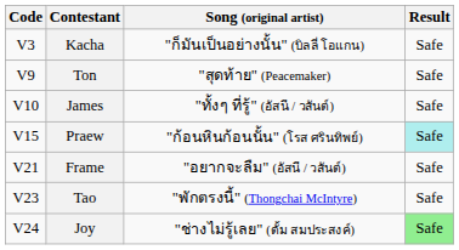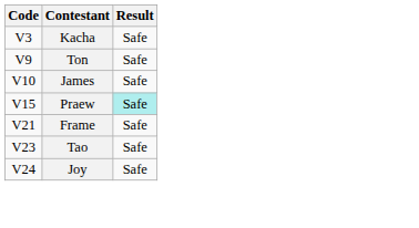- column: Song (original artist) | "ก็มันเป็นอย่างนั้น" (บิลลี่ โอแกน) | "สุดท้าย" (Peacemaker) | "ทั้งๆ ที่รู้" (อัสนี / วสันต์) | "ก้อนหินก้อนนั้น" (โรส ศรินทิพย์) | "อยากจะลืม" (อัสนี / วสันต์) | "พักตรงนี้" (Thongchai McIntyre) | "ช่างไม่รู้เลย" (ตั้ม สมประสงค์)
Joy | Result: lightgreen background -> no background
